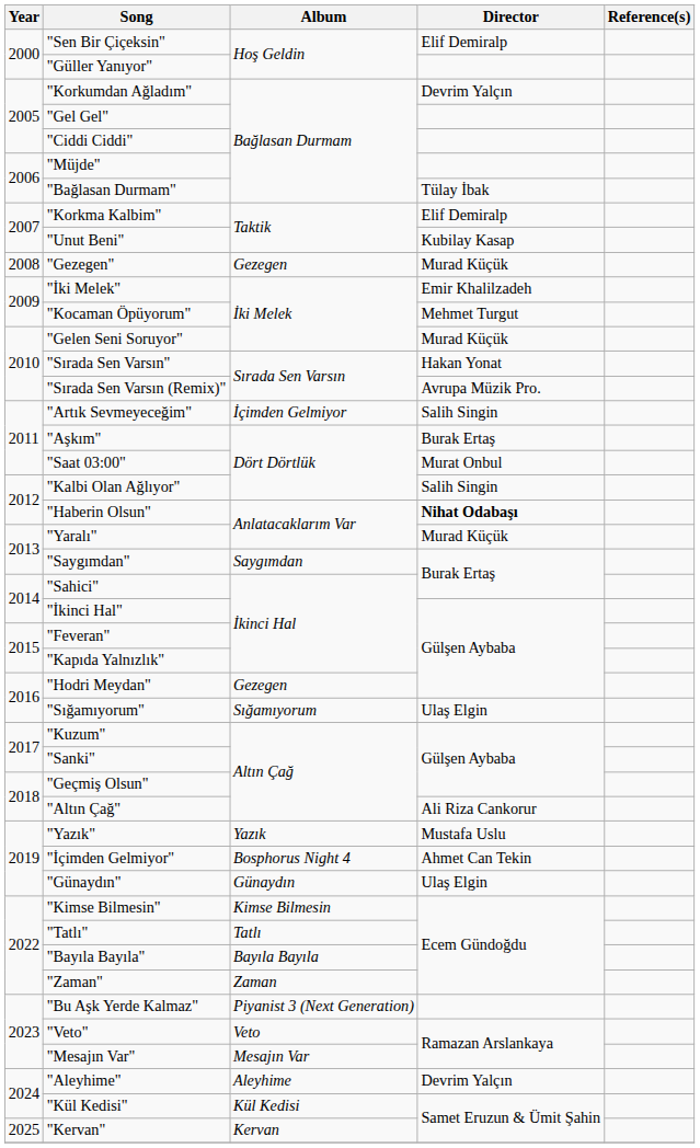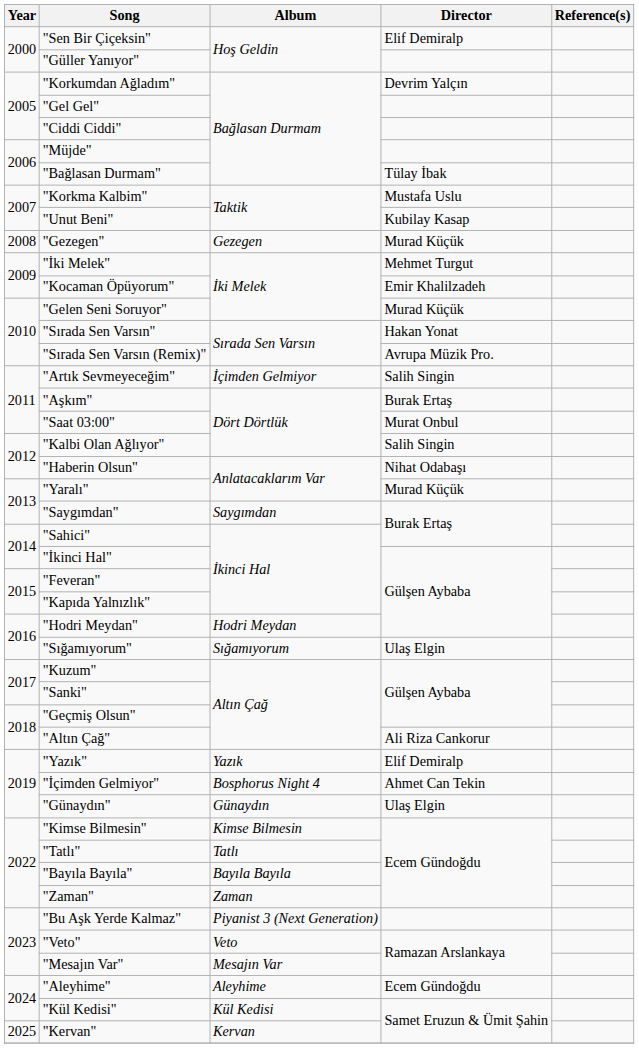"Korkma Kalbim" | Director: Elif Demiralp -> Mustafa Uslu
"İki Melek" | Director: Emir Khalilzadeh -> Mehmet Turgut
"Kocaman Öpüyorum" | Director: Mehmet Turgut -> Emir Khalilzadeh
"Haberin Olsun" | Director: bold -> normal
"Hodri Meydan" | Album: Gezegen -> Hodri Meydan
"Yazık" | Director: Mustafa Uslu -> Elif Demiralp
"Aleyhime" | Director: Devrim Yalçın -> Ecem Gündoğdu
